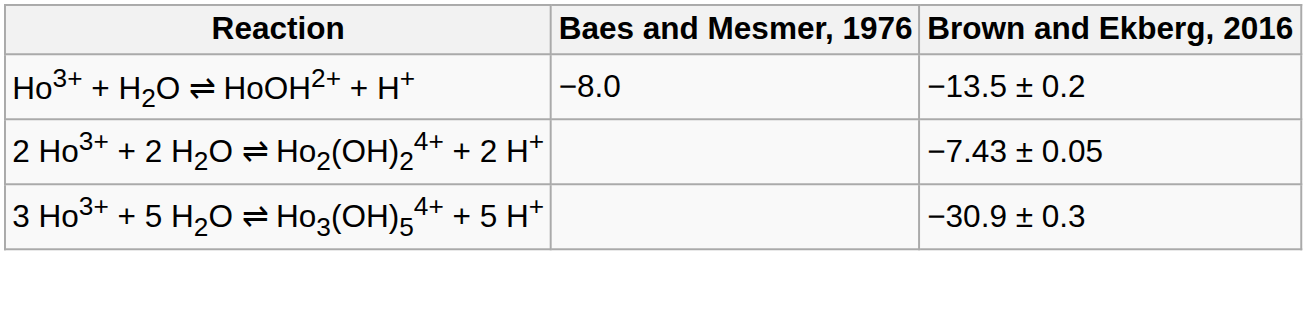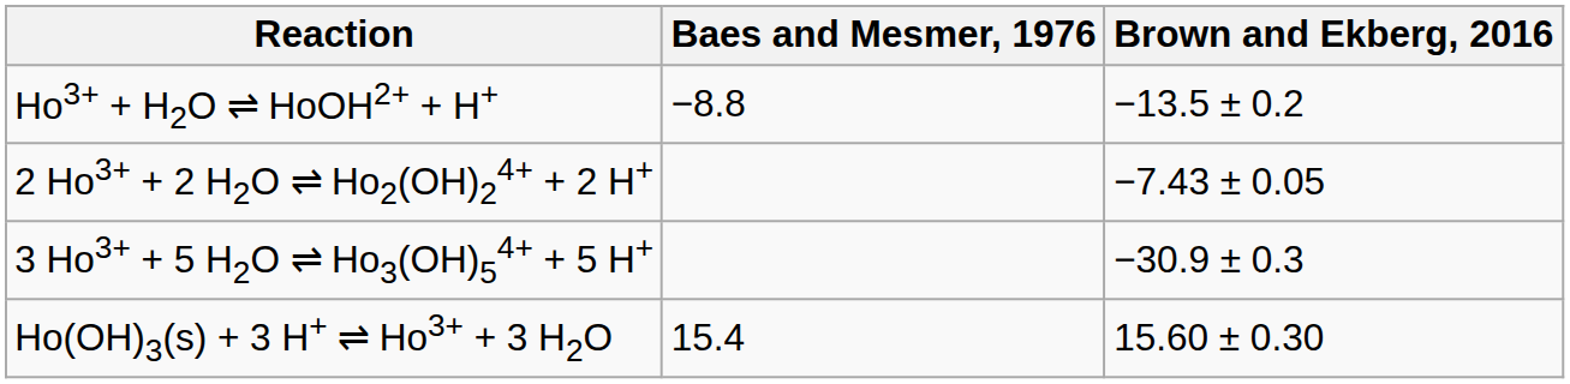Ho3+ + H2O ⇌ HoOH2+ + H+ | Baes and Mesmer, 1976: −8.0 -> −8.8
+ row: Ho(OH)3(s) + 3 H+ ⇌ Ho3+ + 3 H2O | 15.4 | 15.60 ± 0.30
